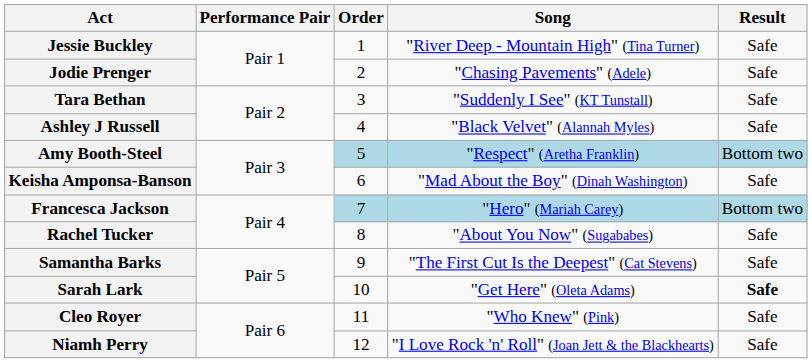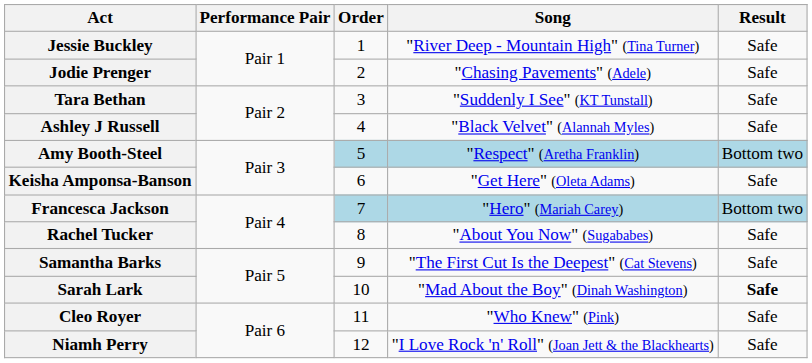Keisha Amponsa-Banson | Song: "Mad About the Boy" (Dinah Washington) -> "Get Here" (Oleta Adams)
Sarah Lark | Song: "Get Here" (Oleta Adams) -> "Mad About the Boy" (Dinah Washington)
